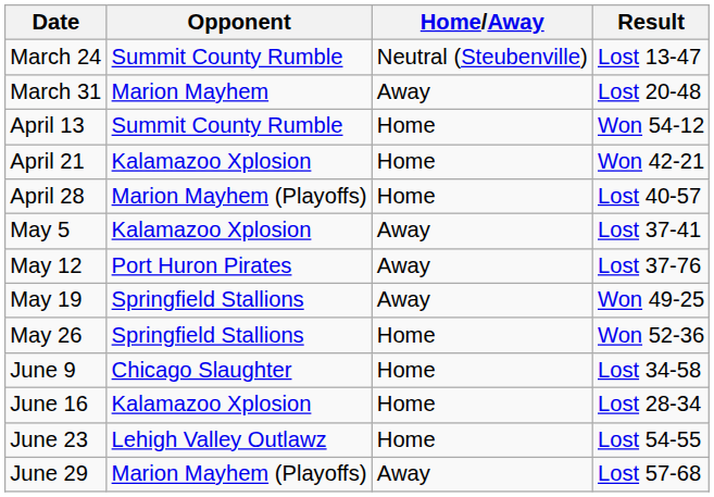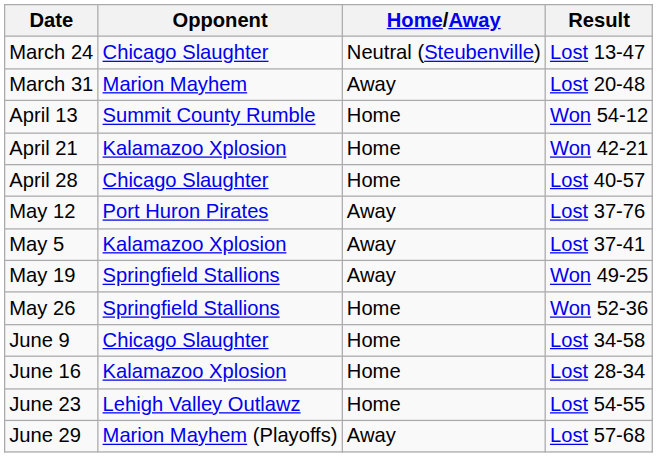March 24 | Opponent: Summit County Rumble -> Chicago Slaughter
April 28 | Opponent: Marion Mayhem (Playoffs) -> Chicago Slaughter
rows swapped: May 5 <-> May 12
